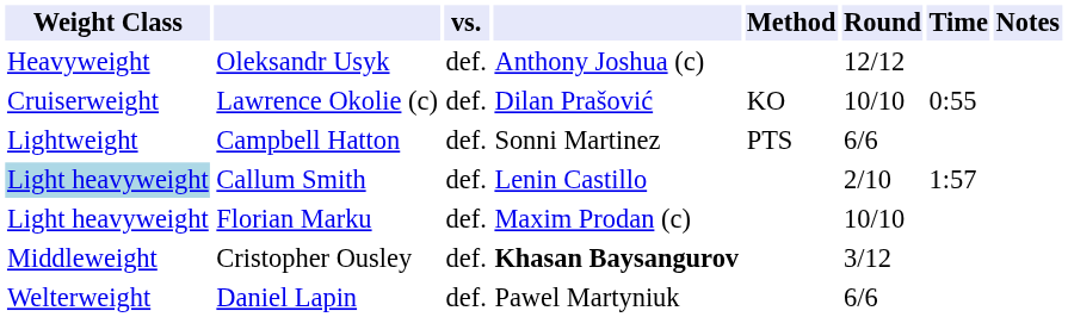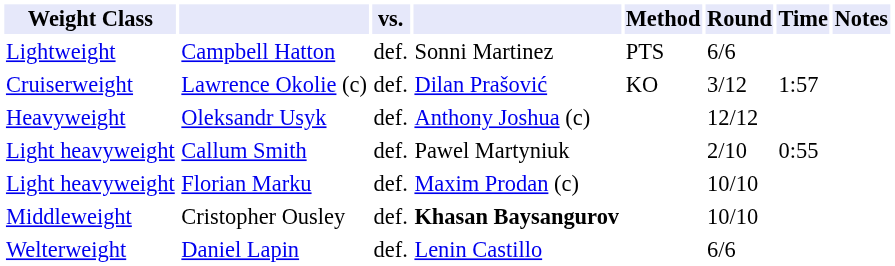rows swapped: Oleksandr Usyk <-> Campbell Hatton
Lawrence Okolie (c) | Round: 10/10 -> 3/12
Lawrence Okolie (c) | Time: 0:55 -> 1:57
Callum Smith | Weight Class: lightblue background -> no background
Callum Smith | column 4: Lenin Castillo -> Pawel Martyniuk
Callum Smith | Time: 1:57 -> 0:55
Cristopher Ousley | Round: 3/12 -> 10/10
Daniel Lapin | column 4: Pawel Martyniuk -> Lenin Castillo
